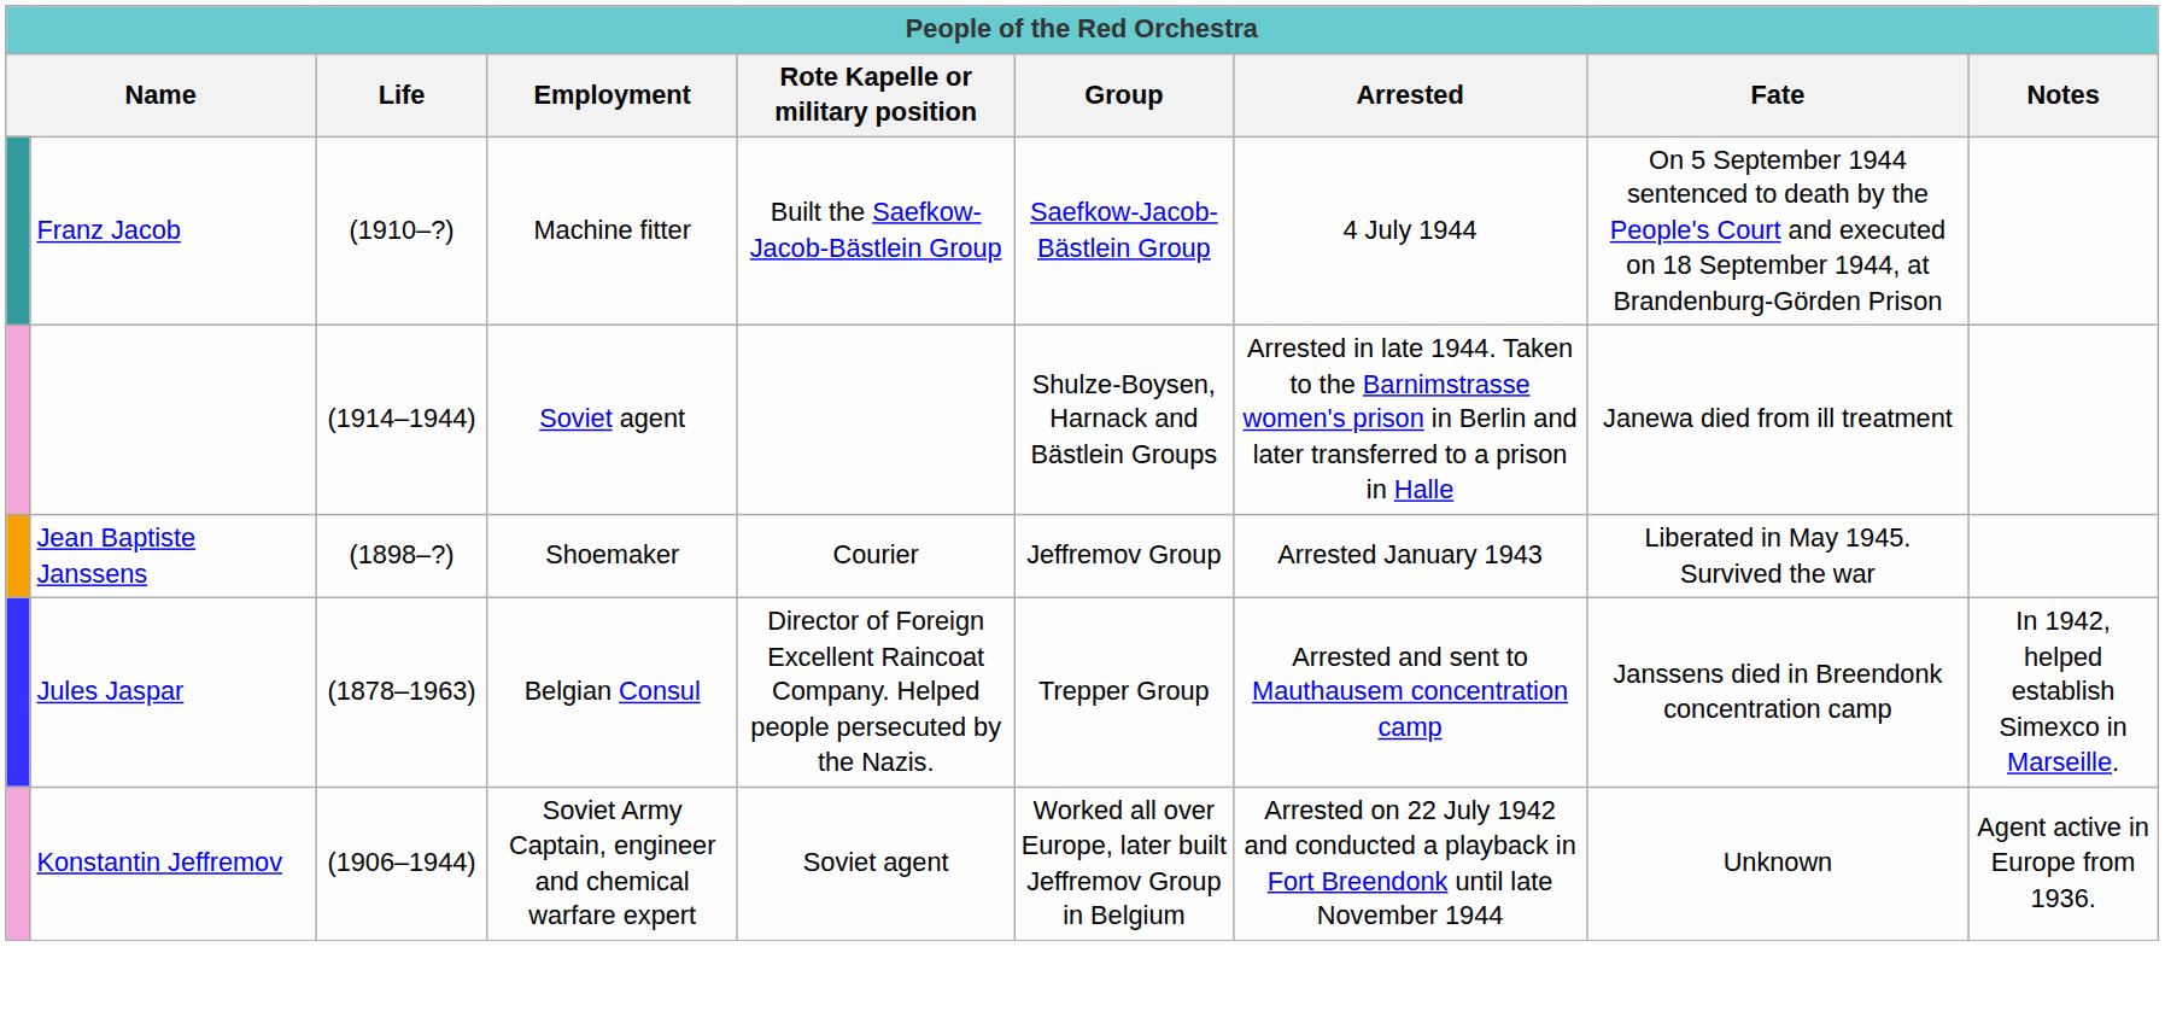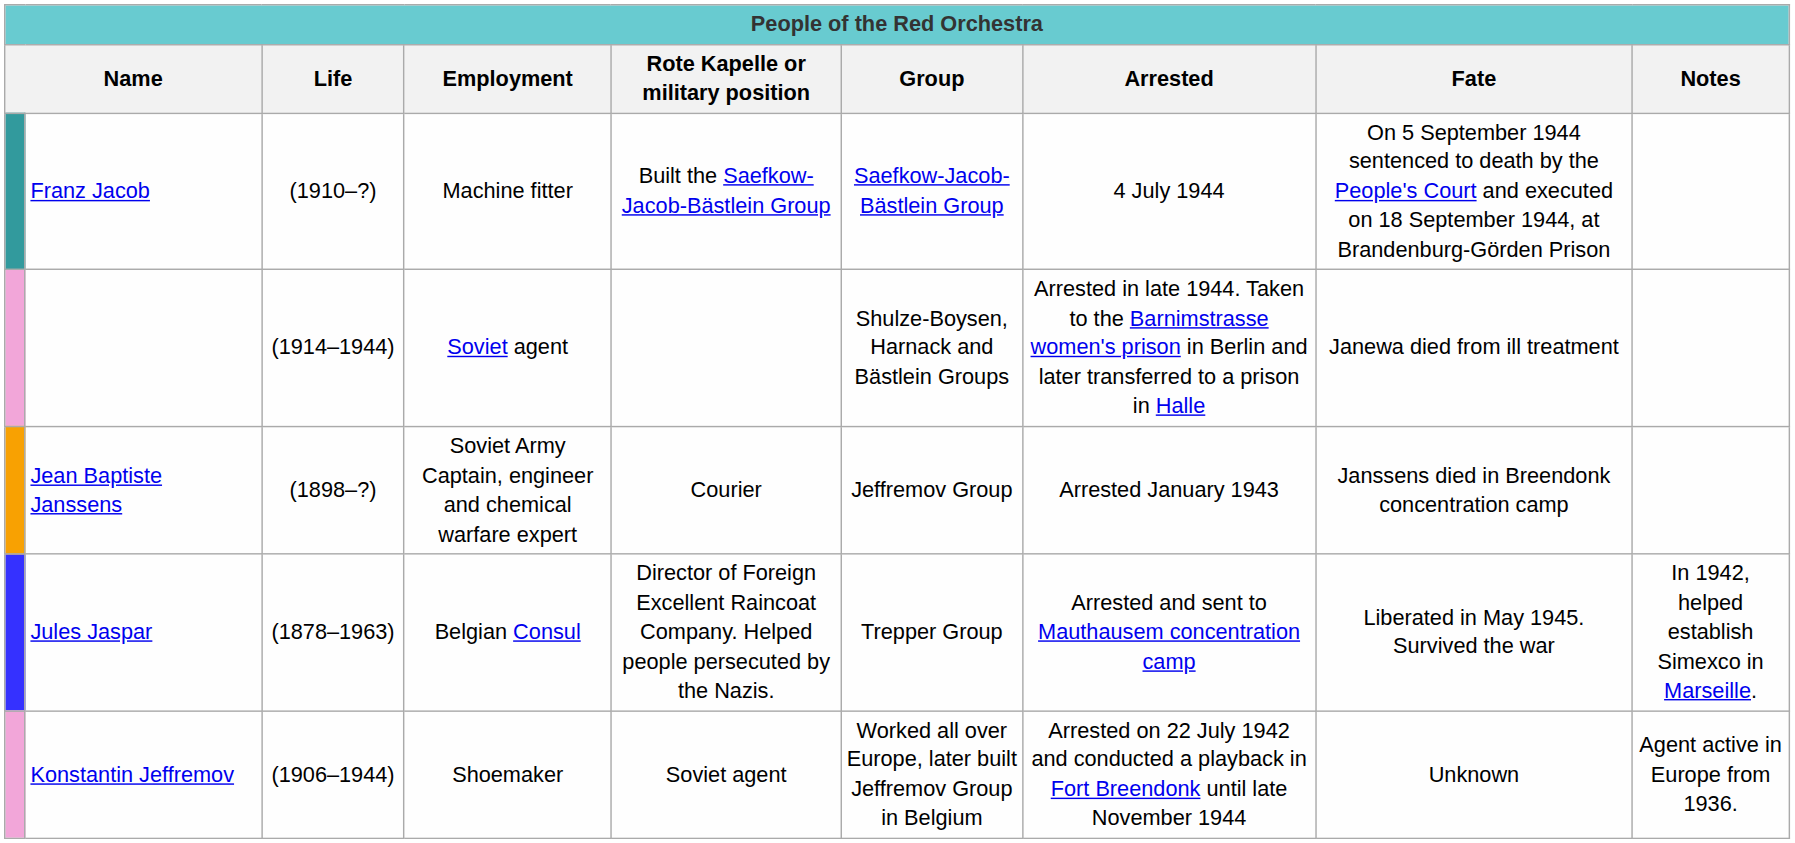Jean Baptiste Janssens | Employment: Shoemaker -> Soviet Army Captain, engineer and chemical warfare expert
Jean Baptiste Janssens | Fate: Liberated in May 1945. Survived the war -> Janssens died in Breendonk concentration camp
Jules Jaspar | Fate: Janssens died in Breendonk concentration camp -> Liberated in May 1945. Survived the war
Konstantin Jeffremov | Employment: Soviet Army Captain, engineer and chemical warfare expert -> Shoemaker
